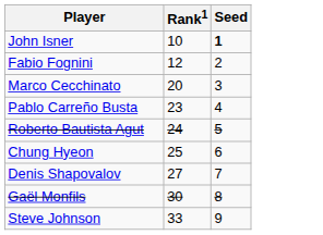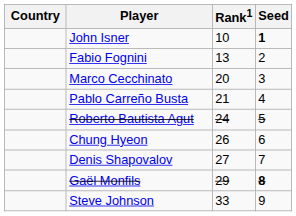+ column: Country
Fabio Fognini | Rank1: 12 -> 13
Pablo Carreño Busta | Rank1: 23 -> 21
Chung Hyeon | Rank1: 25 -> 26
Gaël Monfils | Rank1: 30 -> 29
Gaël Monfils | Seed: normal -> bold
